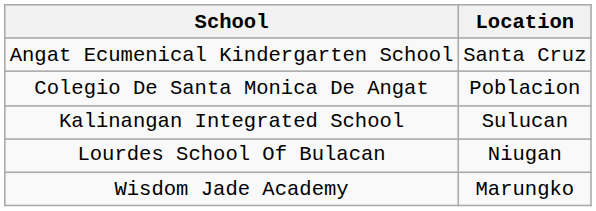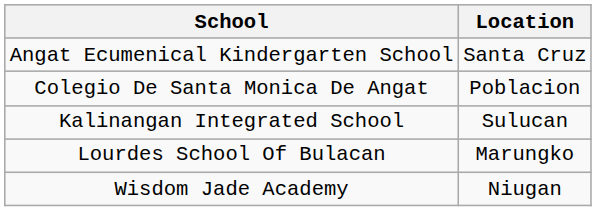Lourdes School Of Bulacan | Location: Niugan -> Marungko
Wisdom Jade Academy | Location: Marungko -> Niugan
